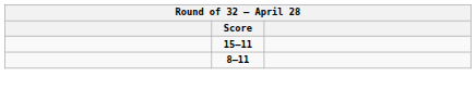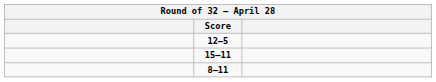+ row: 12–5
